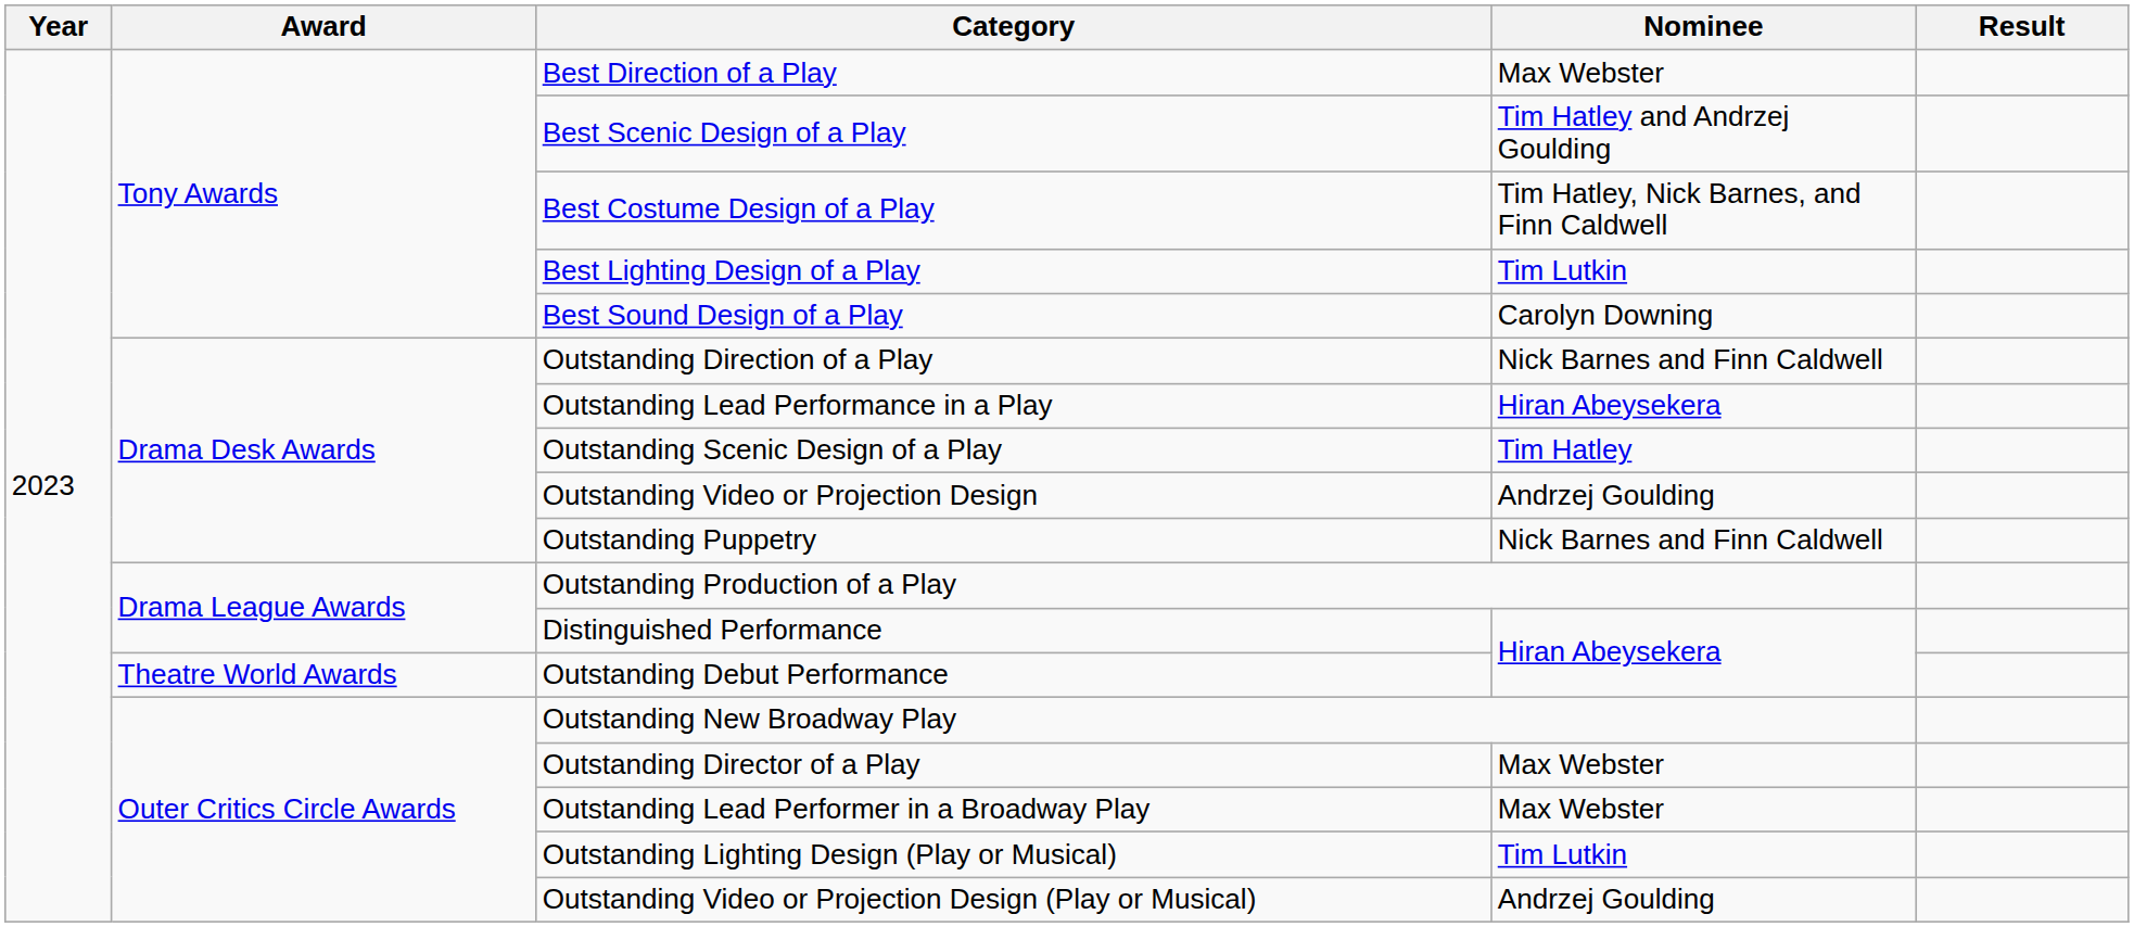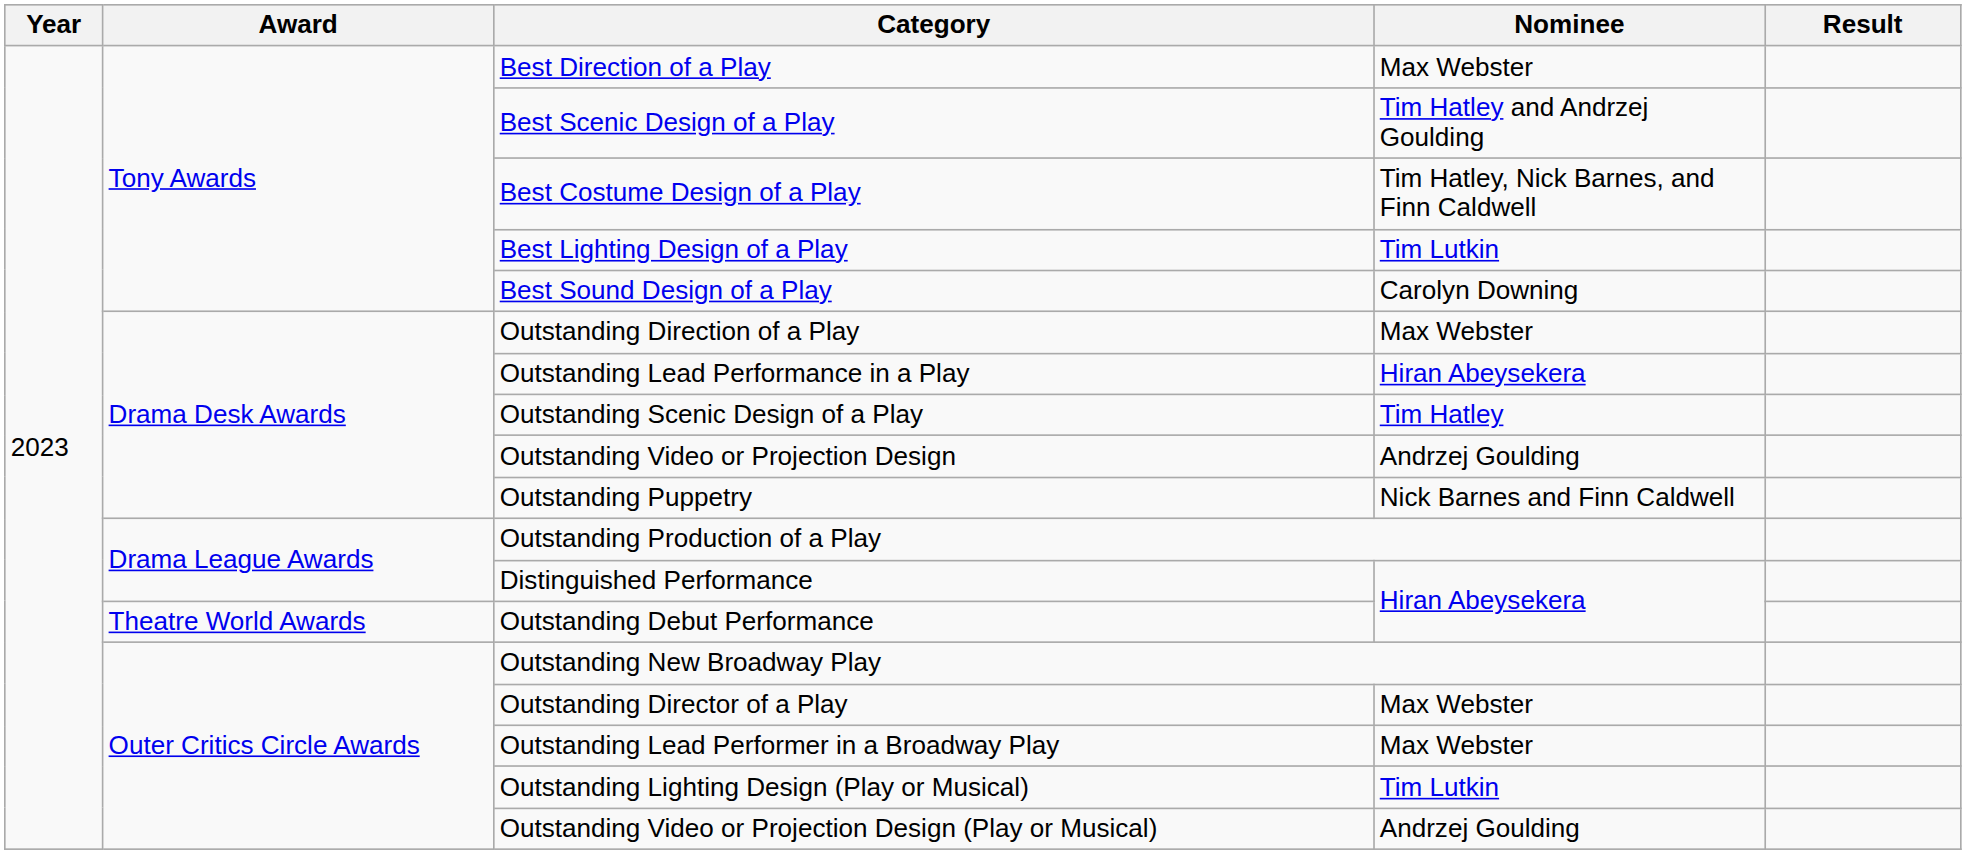Outstanding Direction of a Play | Nominee: Nick Barnes and Finn Caldwell -> Max Webster
